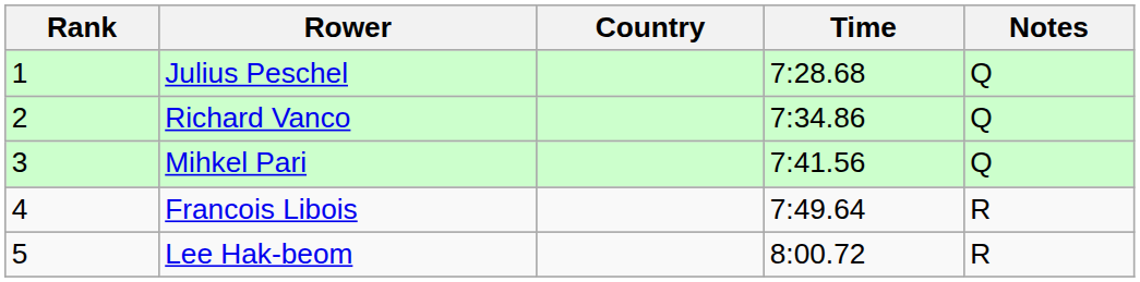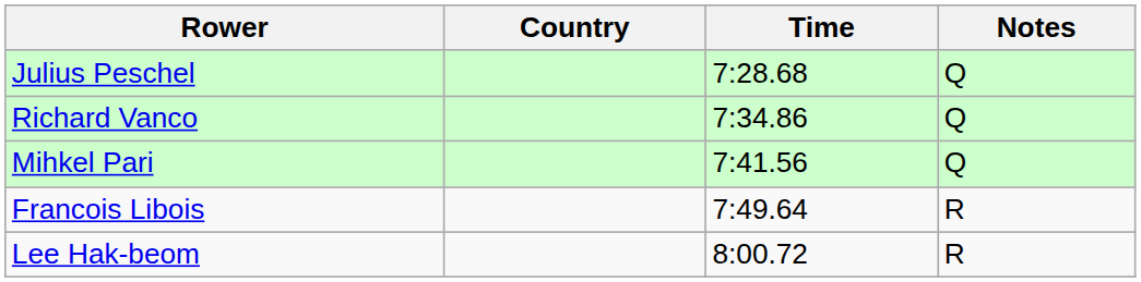- column: Rank | 1 | 2 | 3 | 4 | 5
